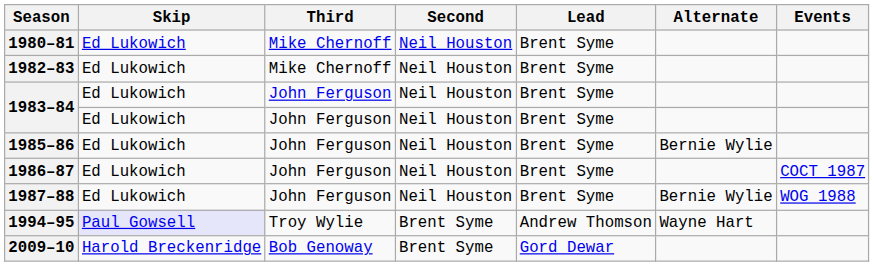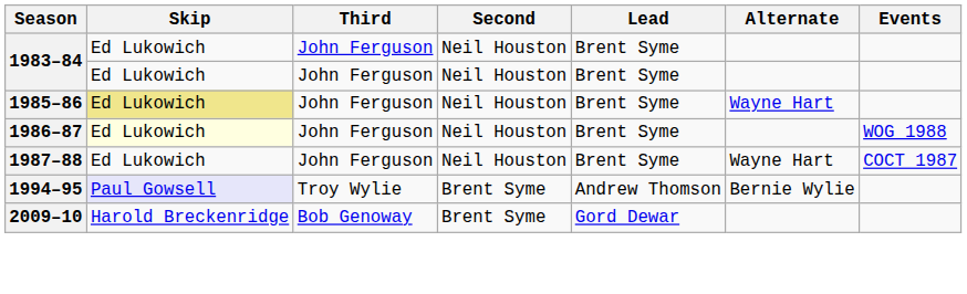- row: 1980–81 | Ed Lukowich | Mike Chernoff | Neil Houston | Brent Syme
- row: 1982–83 | Ed Lukowich | Mike Chernoff | Neil Houston | Brent Syme
1985–86 | Skip: no background -> khaki background
1985–86 | Alternate: Bernie Wylie -> Wayne Hart
1986–87 | Skip: no background -> lightyellow background
1986–87 | Events: COCT 1987 -> WOG 1988
1987–88 | Alternate: Bernie Wylie -> Wayne Hart
1987–88 | Events: WOG 1988 -> COCT 1987
1994–95 | Alternate: Wayne Hart -> Bernie Wylie
